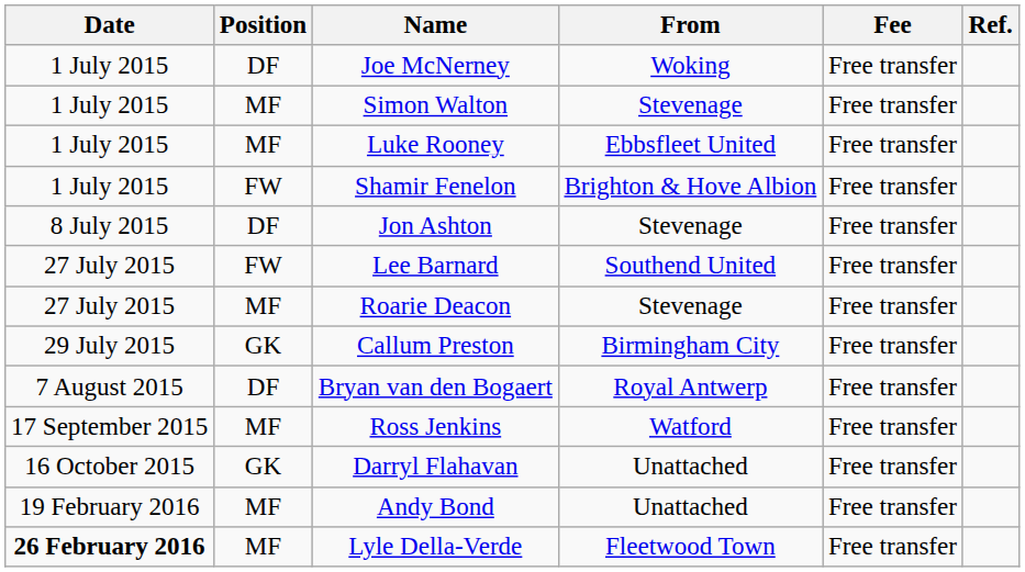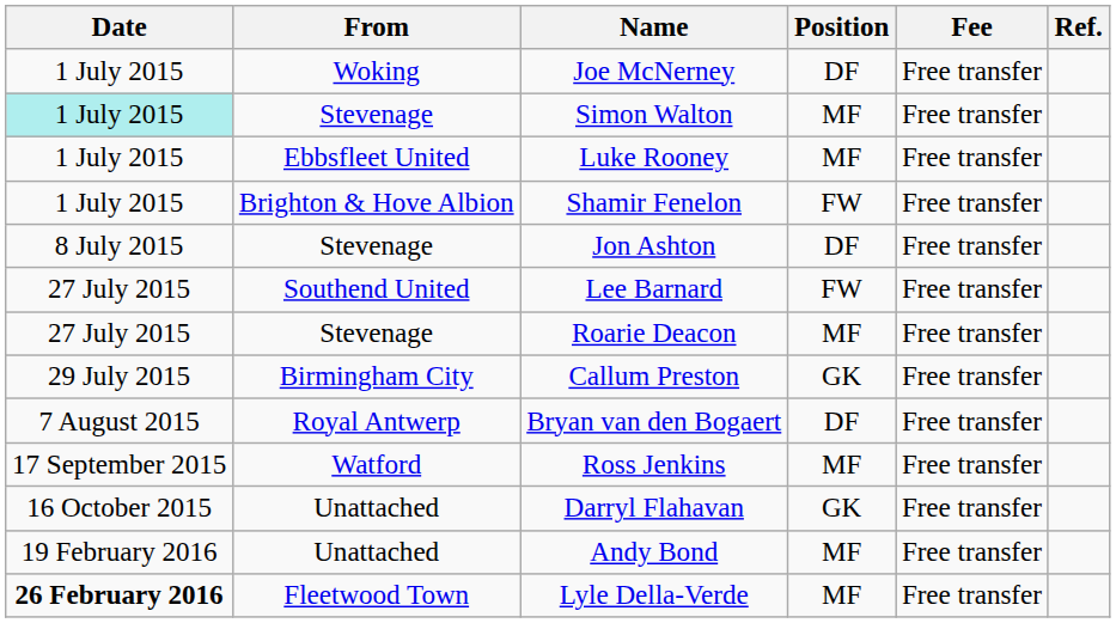columns swapped: Position <-> From
Simon Walton | Date: no background -> paleturquoise background
